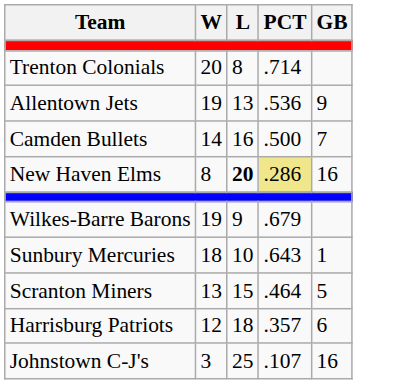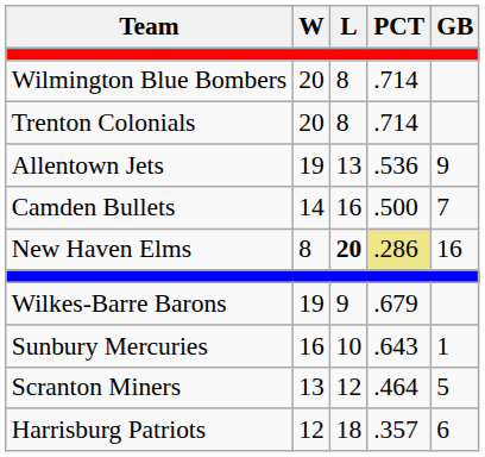+ row: Wilmington Blue Bombers | 20 | 8 | .714
Sunbury Mercuries | W: 18 -> 16
Scranton Miners | L: 15 -> 12
- row: Johnstown C-J's | 3 | 25 | .107 | 16
